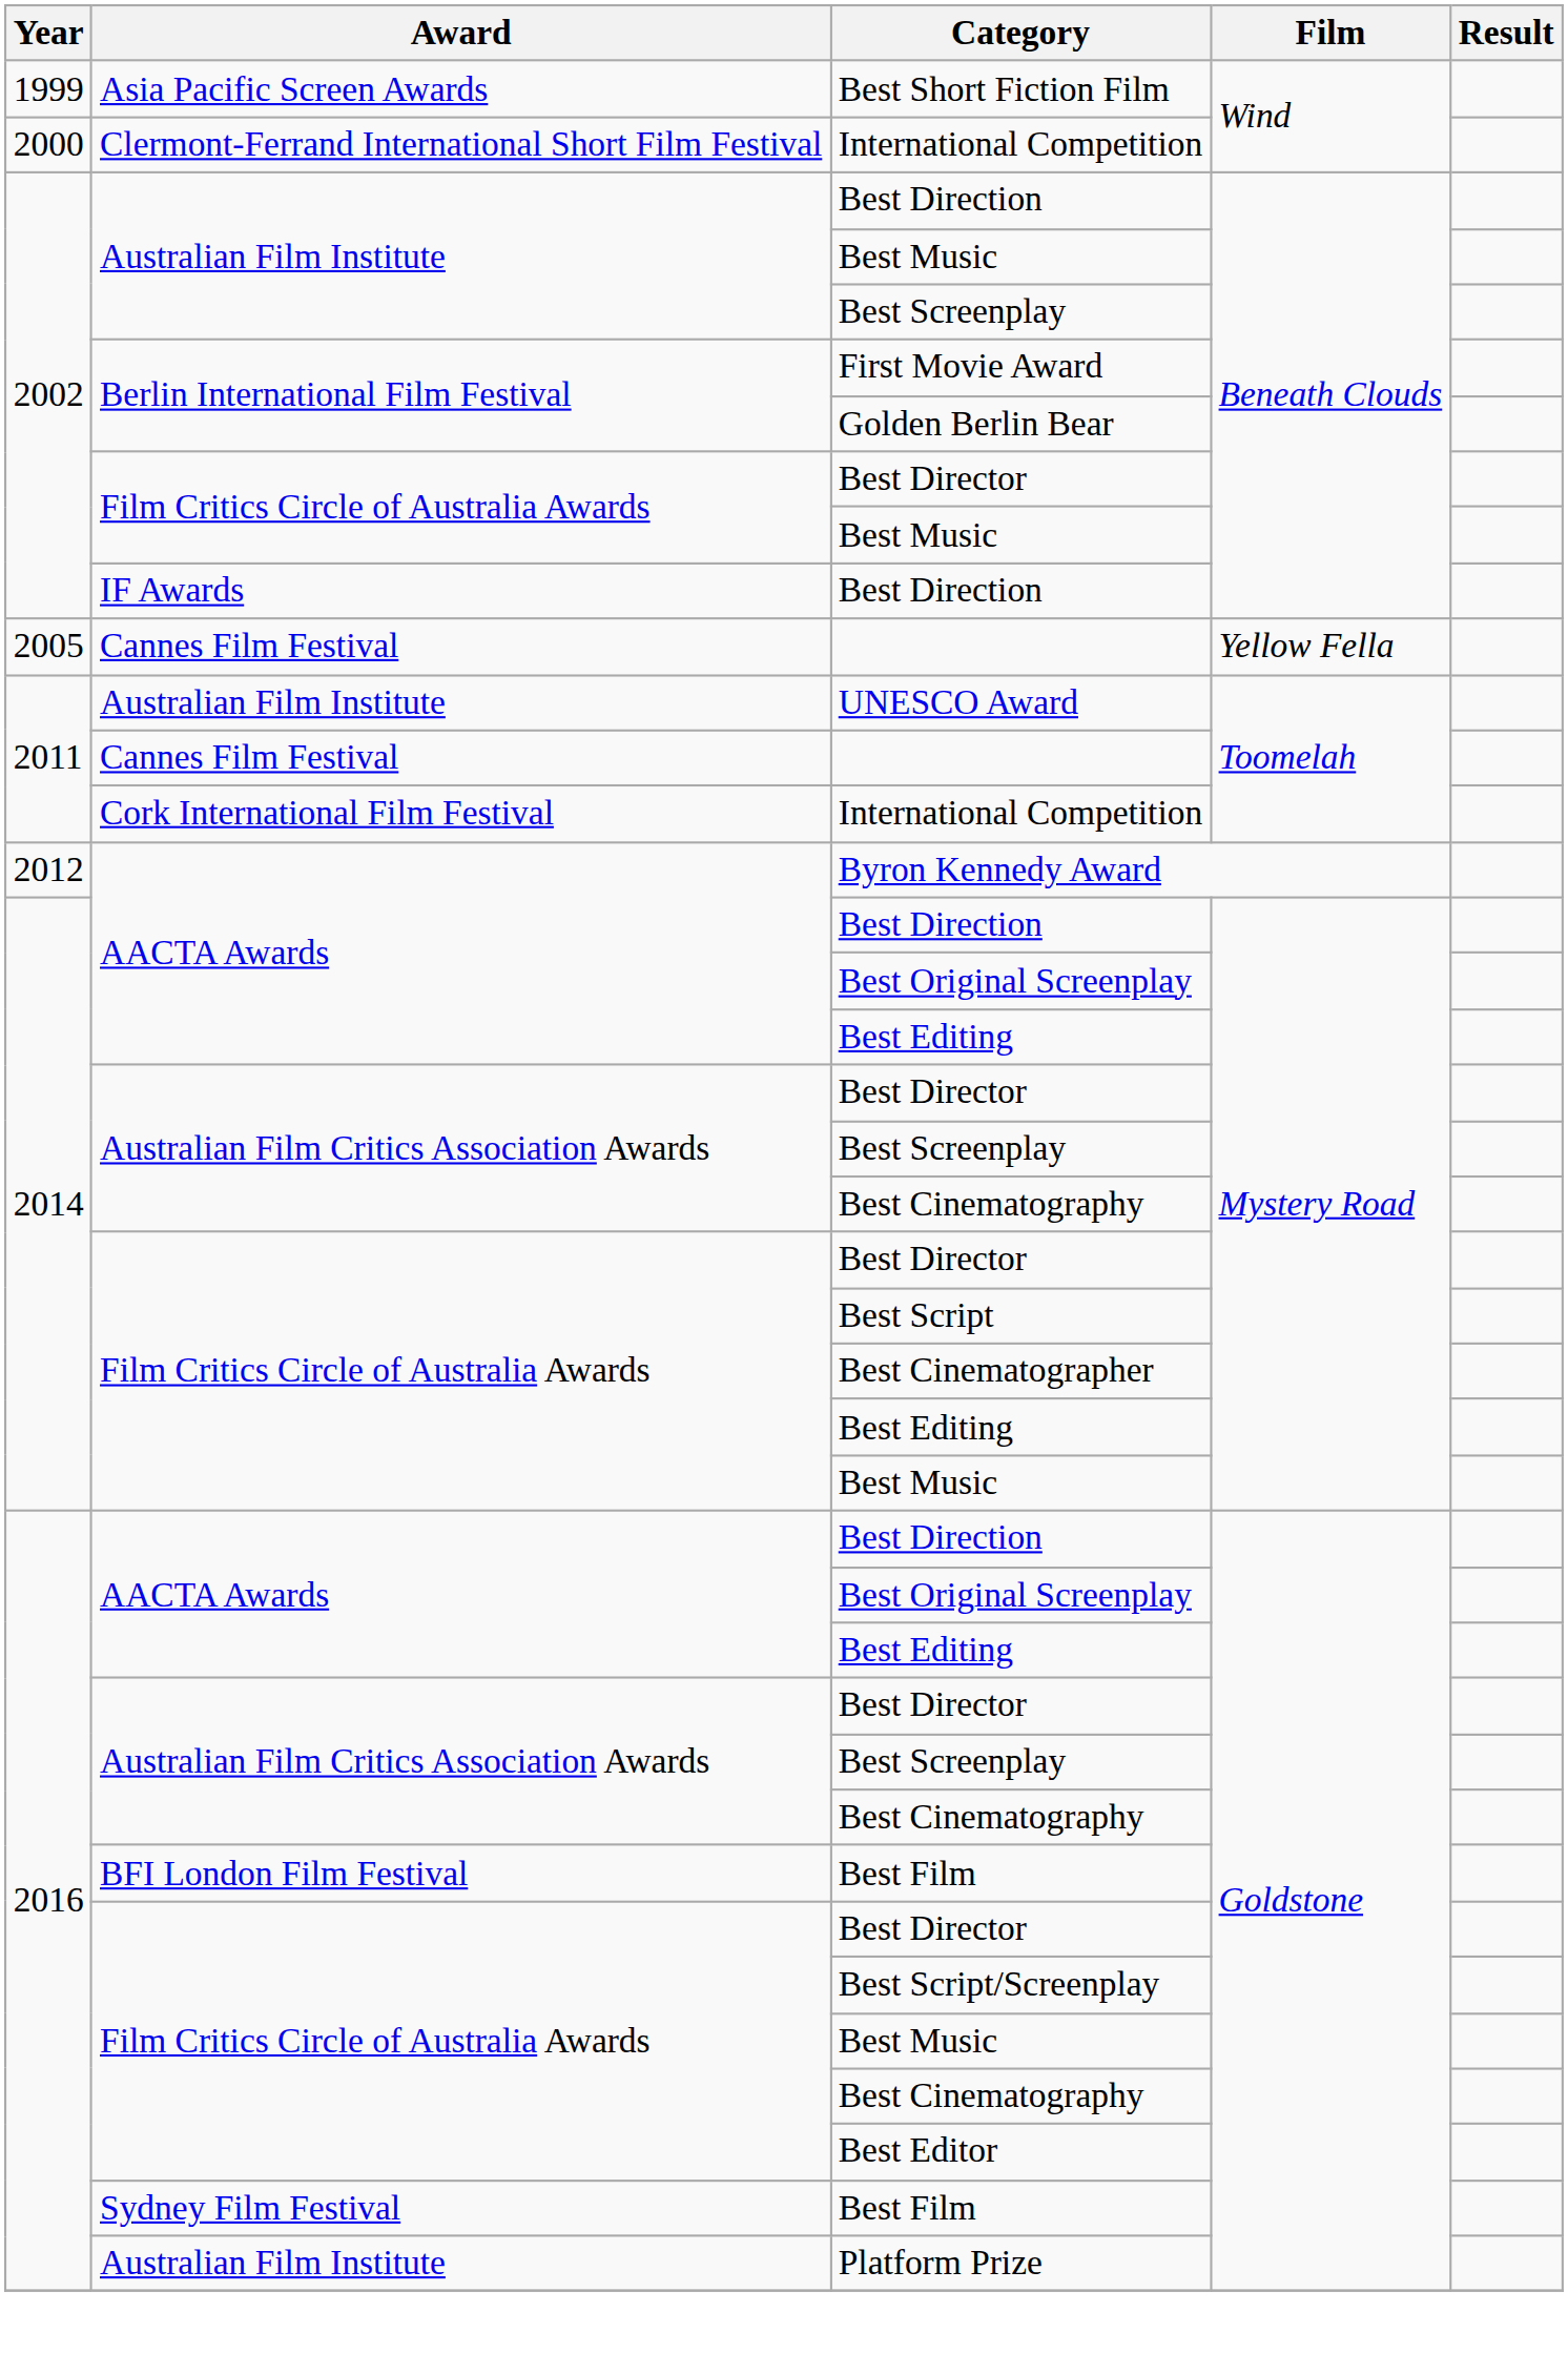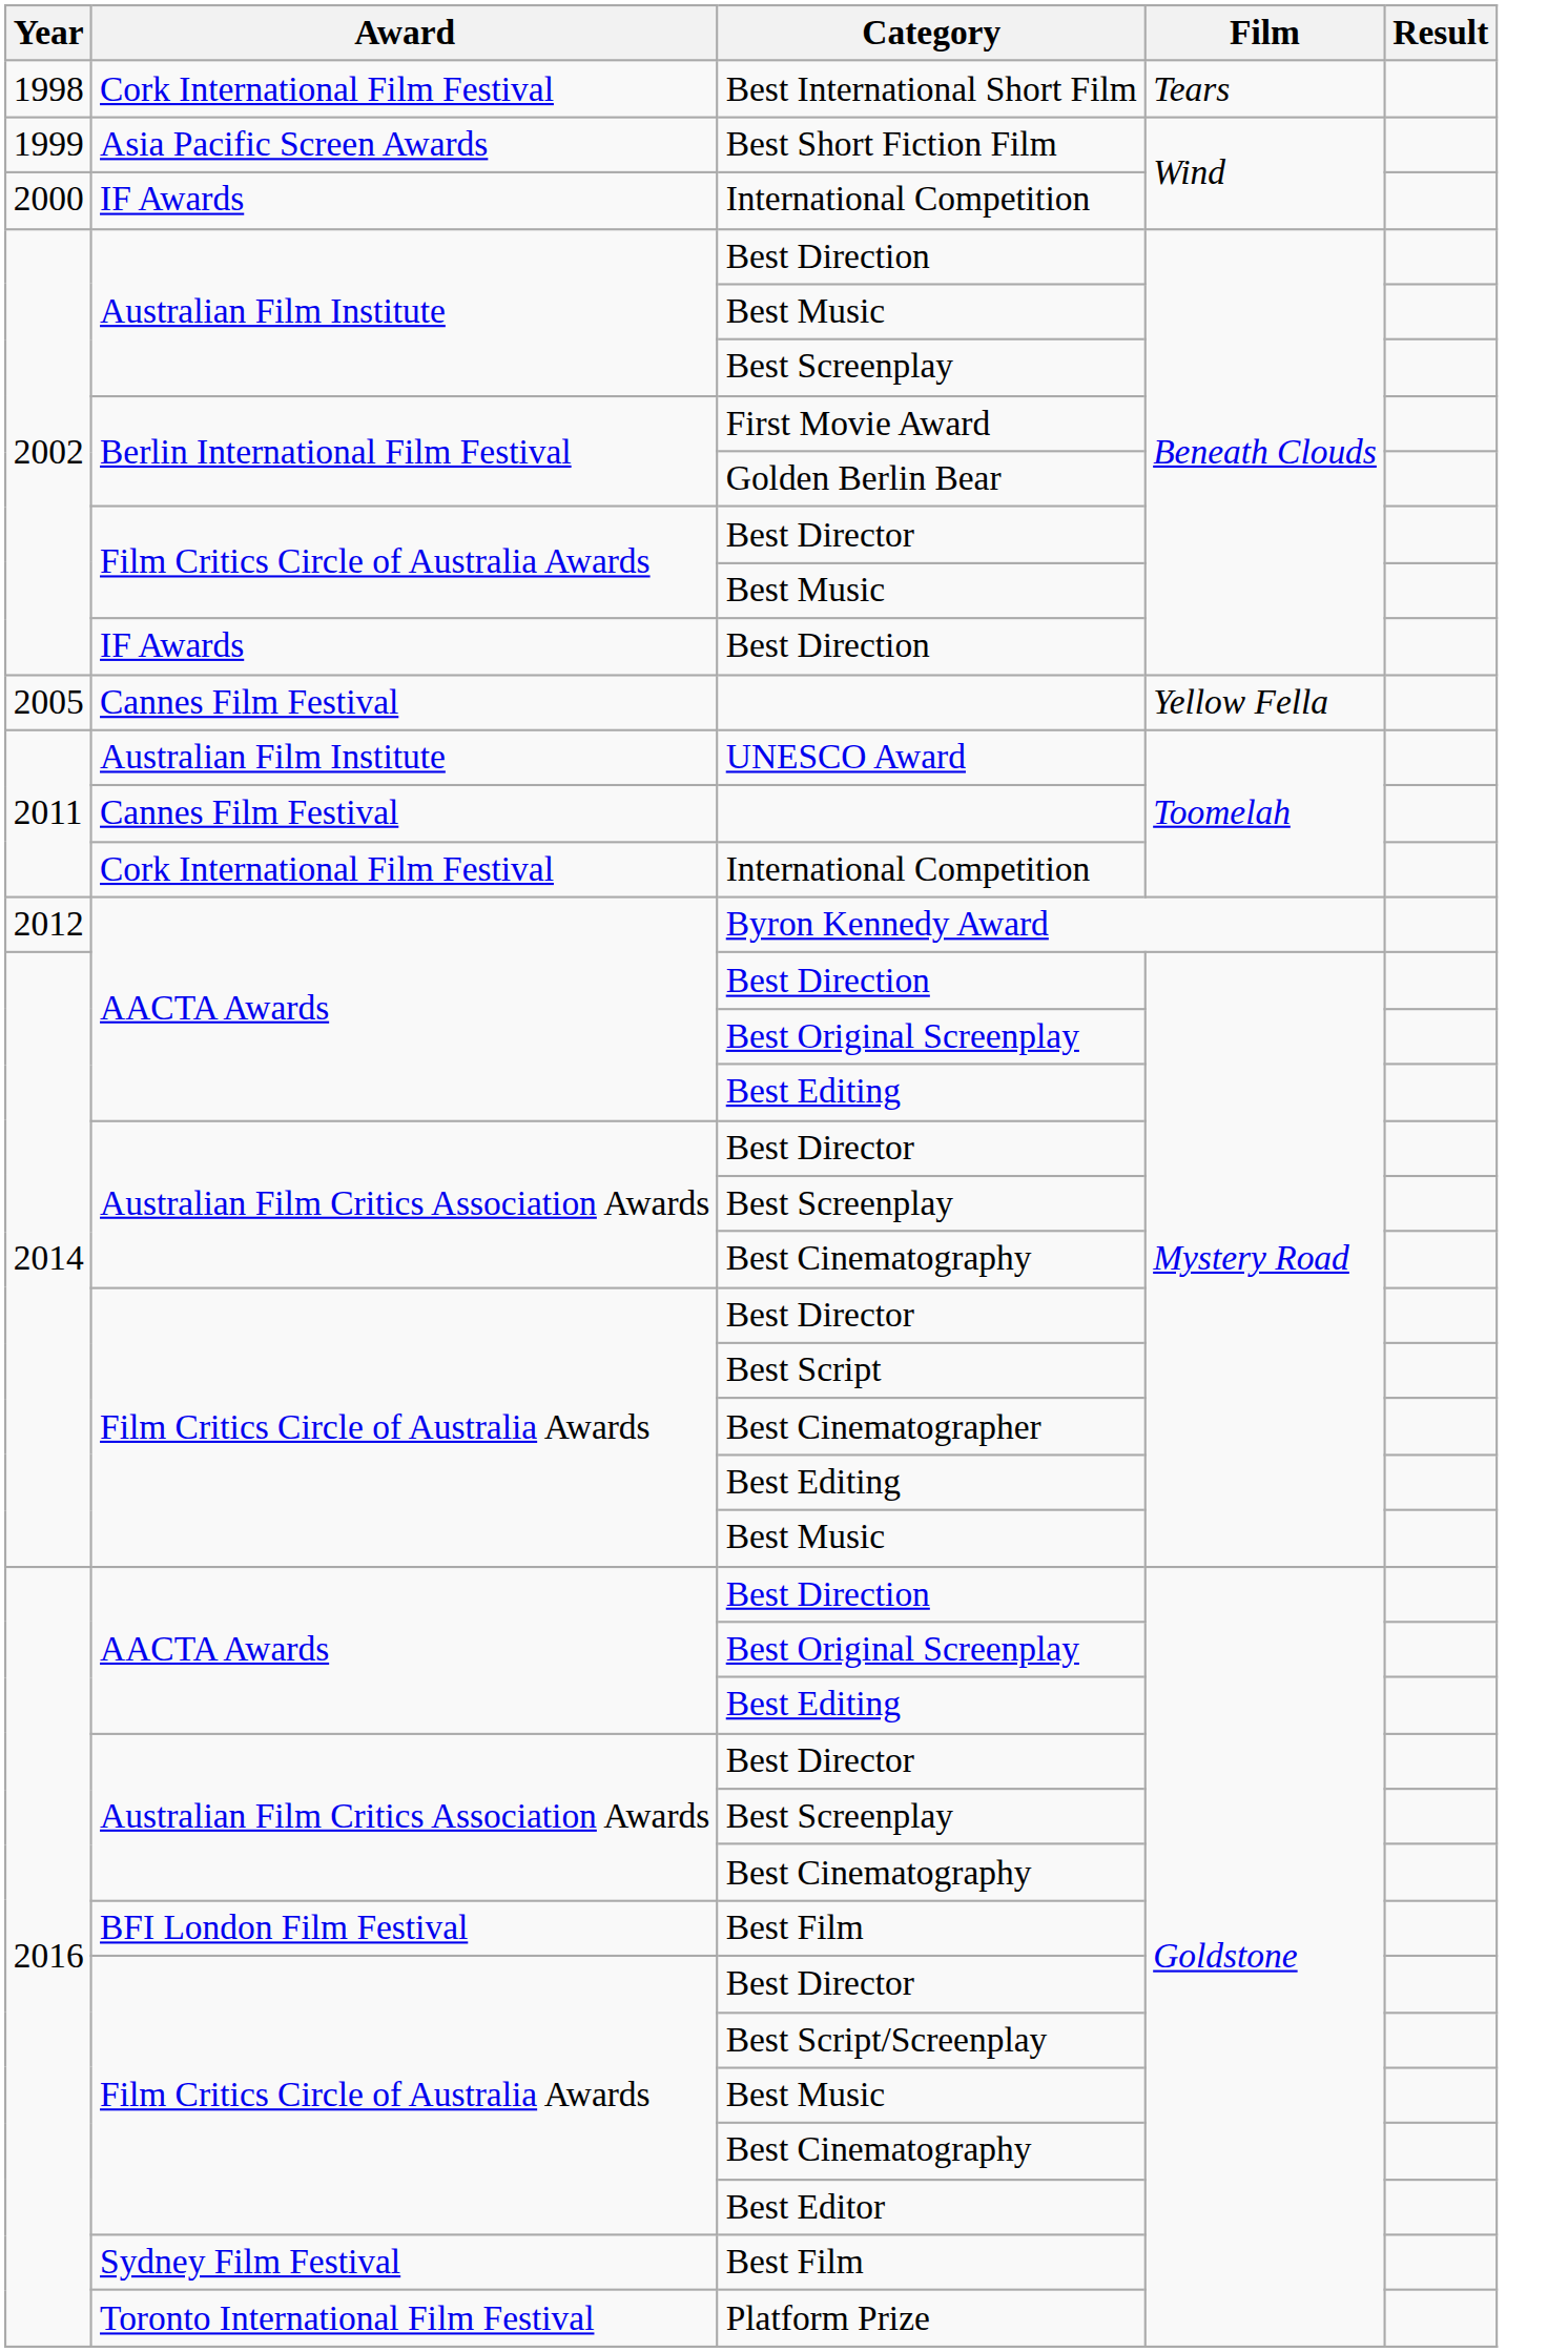+ row: 1998 | Cork International Film Festival | Best International Short Film | Tears
2000 / International Competition | Award: Clermont-Ferrand International Short Film Festival -> IF Awards
Platform Prize | Award: Australian Film Institute -> Toronto International Film Festival
